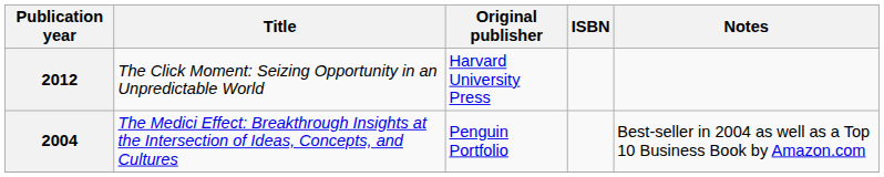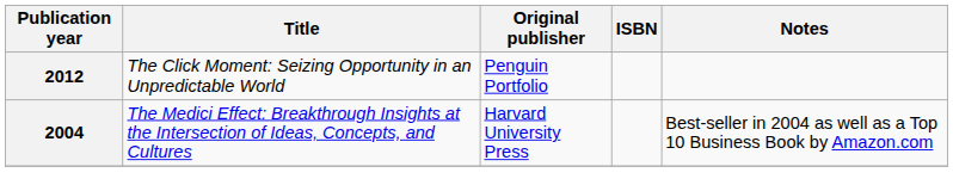2012 | Original publisher: Harvard University Press -> Penguin Portfolio
2004 | Original publisher: Penguin Portfolio -> Harvard University Press
